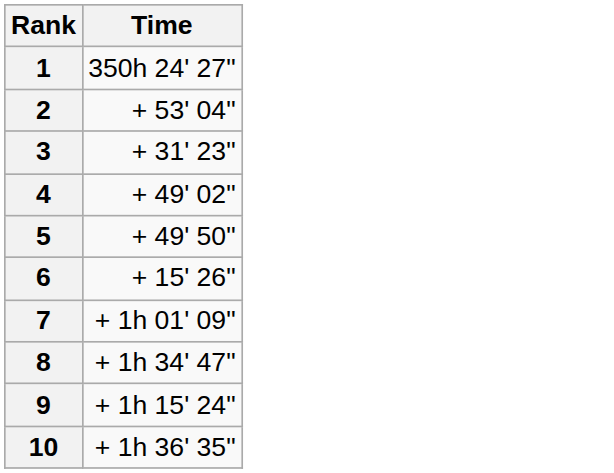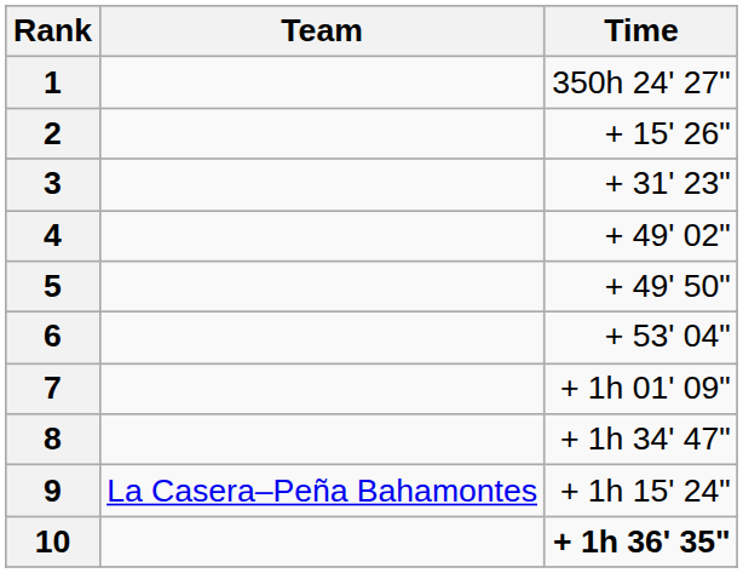+ column: Team | La Casera–Peña Bahamontes
2 | Time: + 53' 04" -> + 15' 26"
6 | Time: + 15' 26" -> + 53' 04"
10 | Time: normal -> bold
